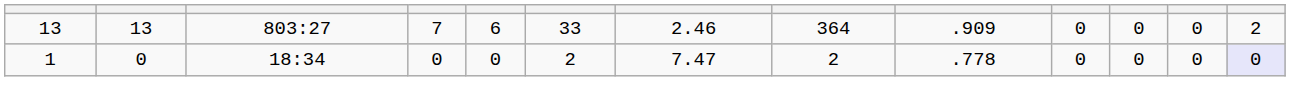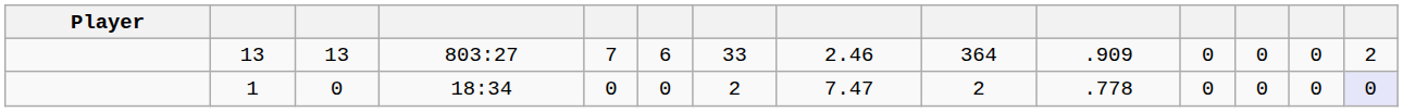+ column: Player
